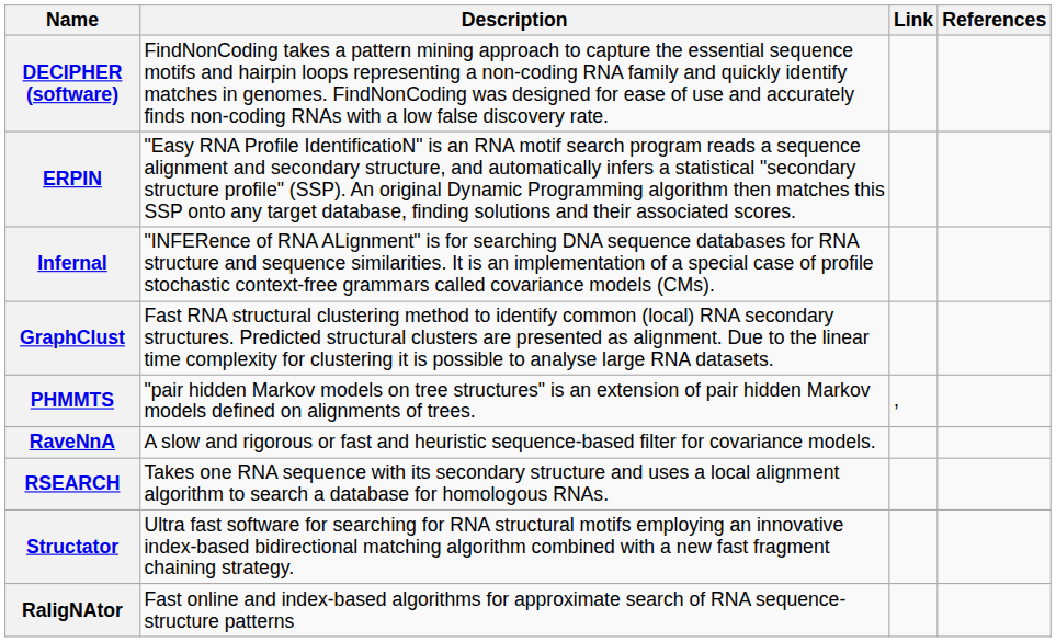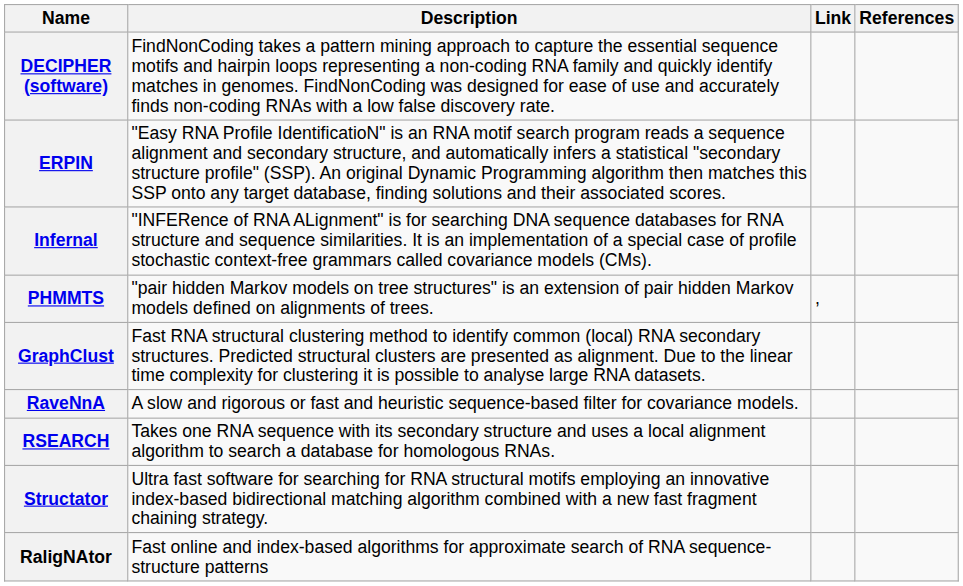rows swapped: GraphClust <-> PHMMTS
